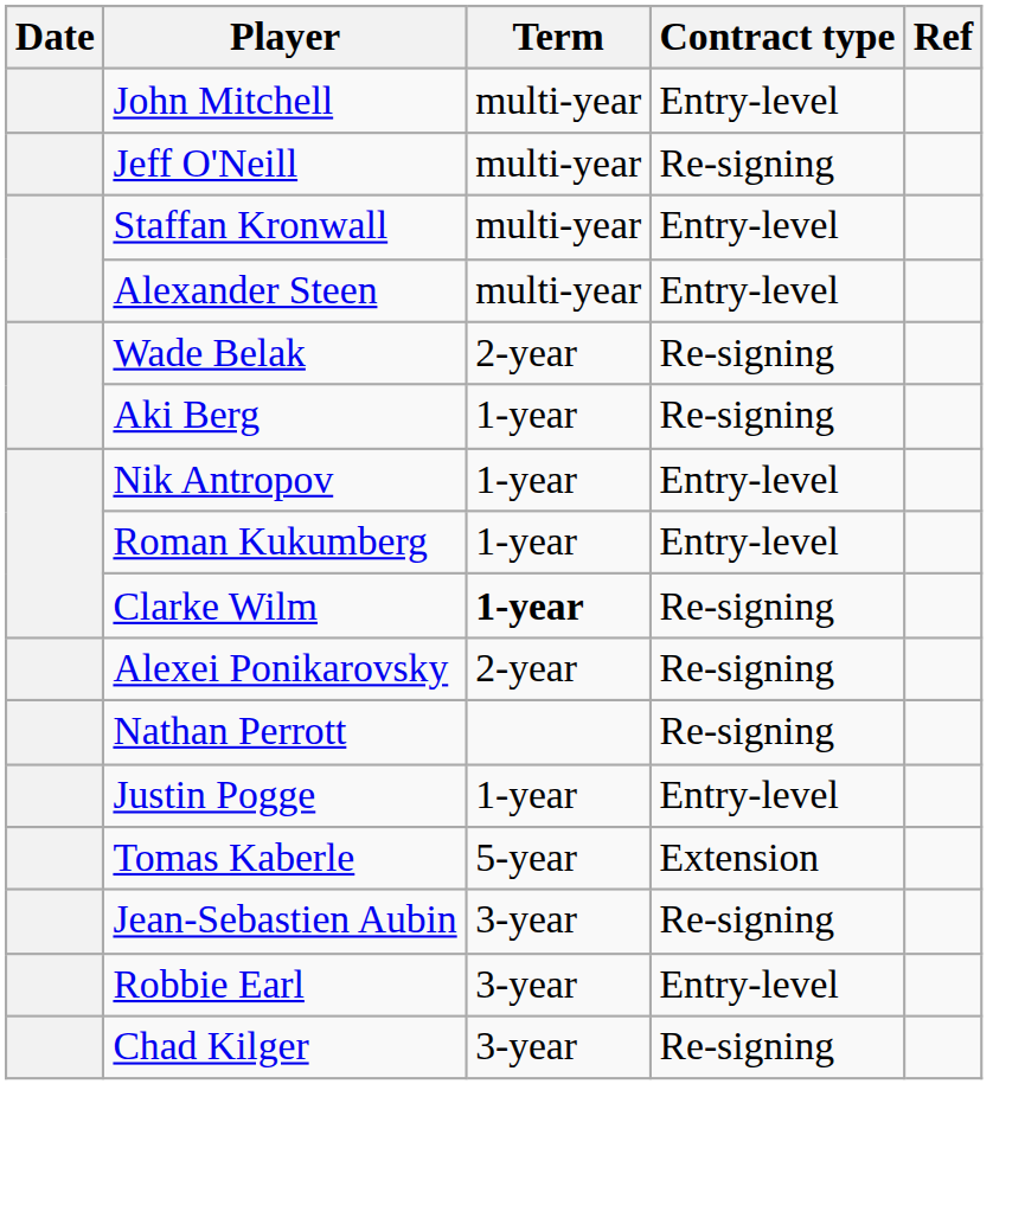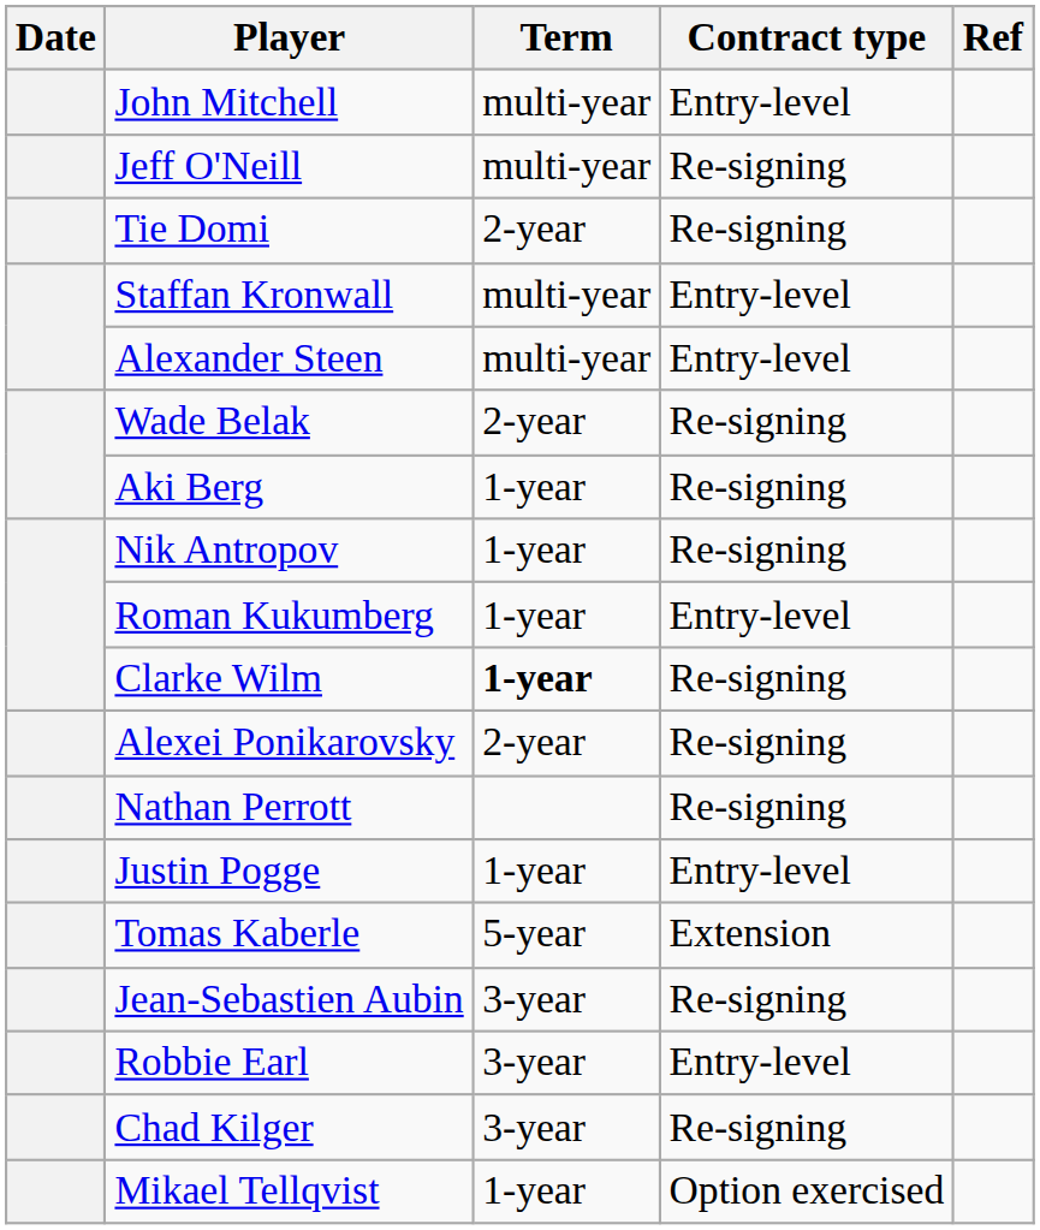+ row: Tie Domi | 2-year | Re-signing
Nik Antropov | Contract type: Entry-level -> Re-signing
+ row: Mikael Tellqvist | 1-year | Option exercised
